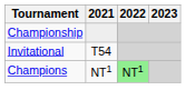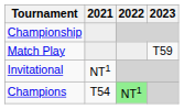+ row: Match Play | T59
Invitational | 2021: T54 -> NT1
Champions | 2021: NT1 -> T54
